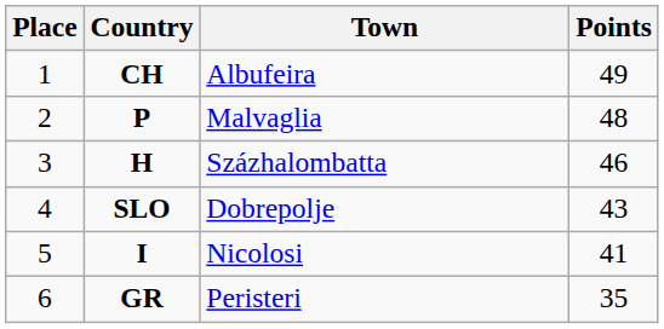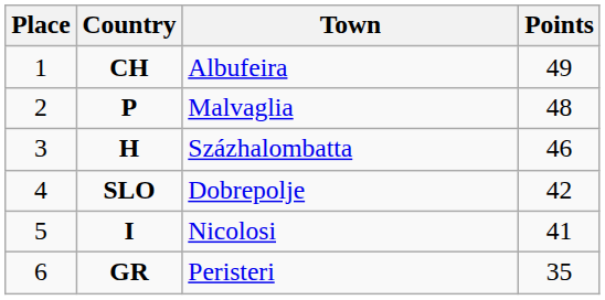SLO | Points: 43 -> 42
